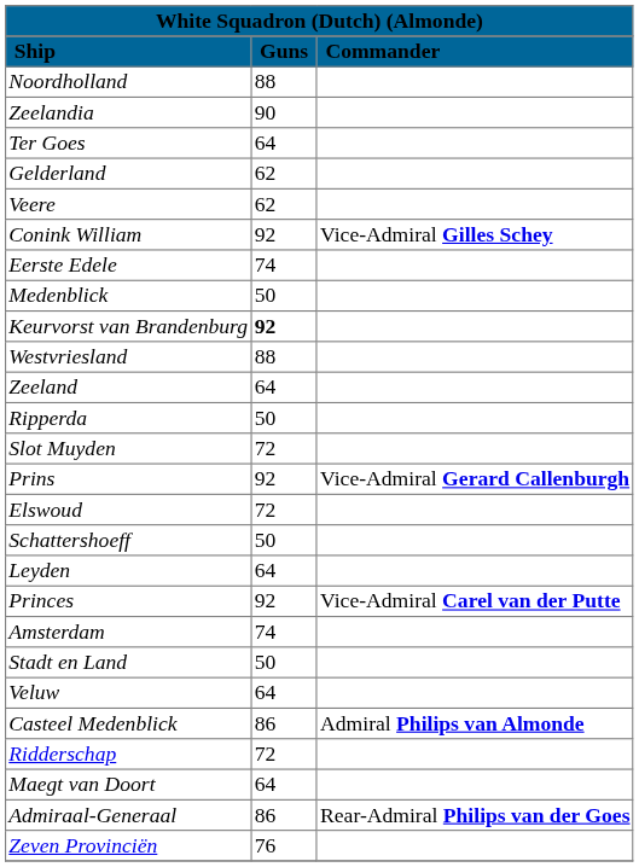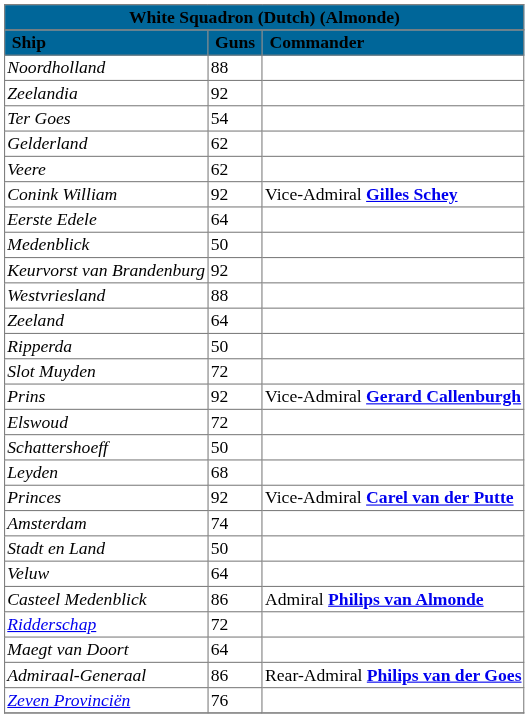Zeelandia | Guns: 90 -> 92
Ter Goes | Guns: 64 -> 54
Eerste Edele | Guns: 74 -> 64
Keurvorst van Brandenburg | Guns: bold -> normal
Leyden | Guns: 64 -> 68
